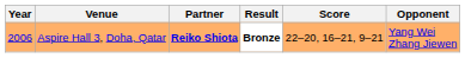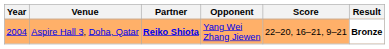columns swapped: Opponent <-> Result
Aspire Hall 3, Doha, Qatar | Year: 2006 -> 2004
